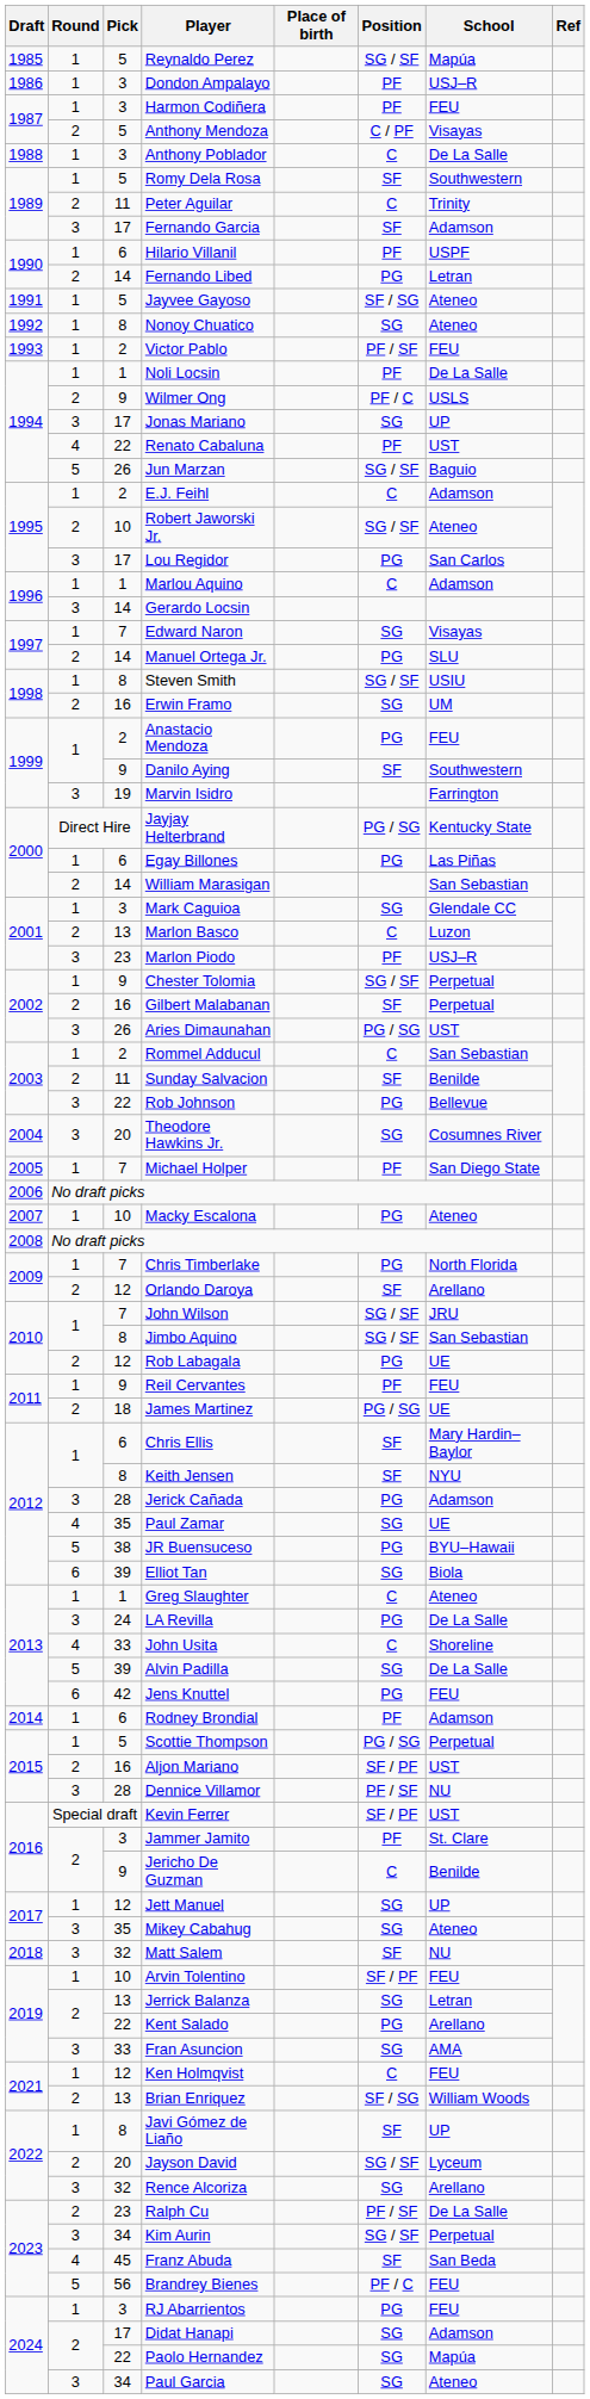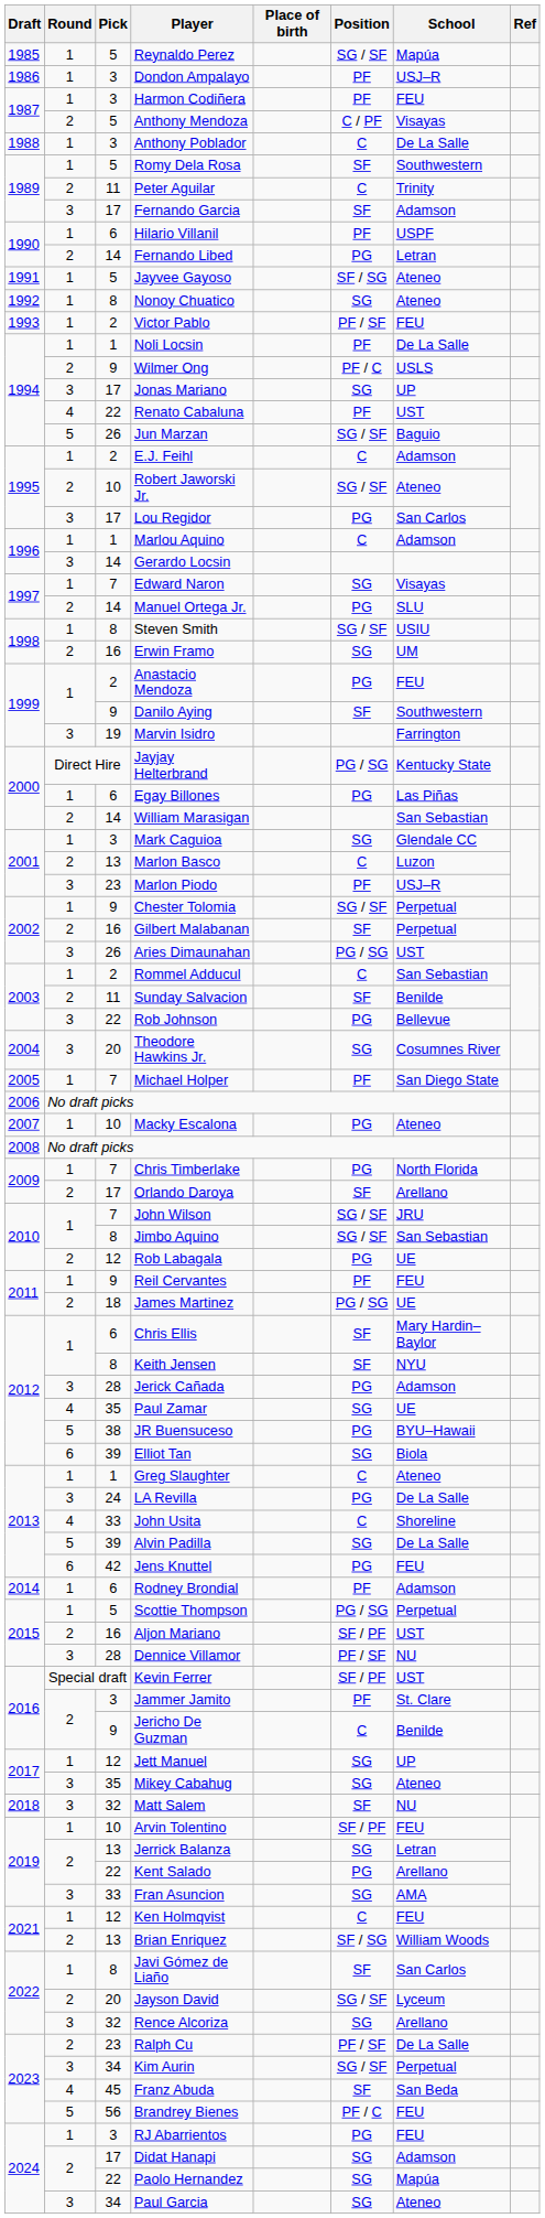Orlando Daroya | Pick: 12 -> 17
Javi Gómez de Liaño | School: UP -> San Carlos
